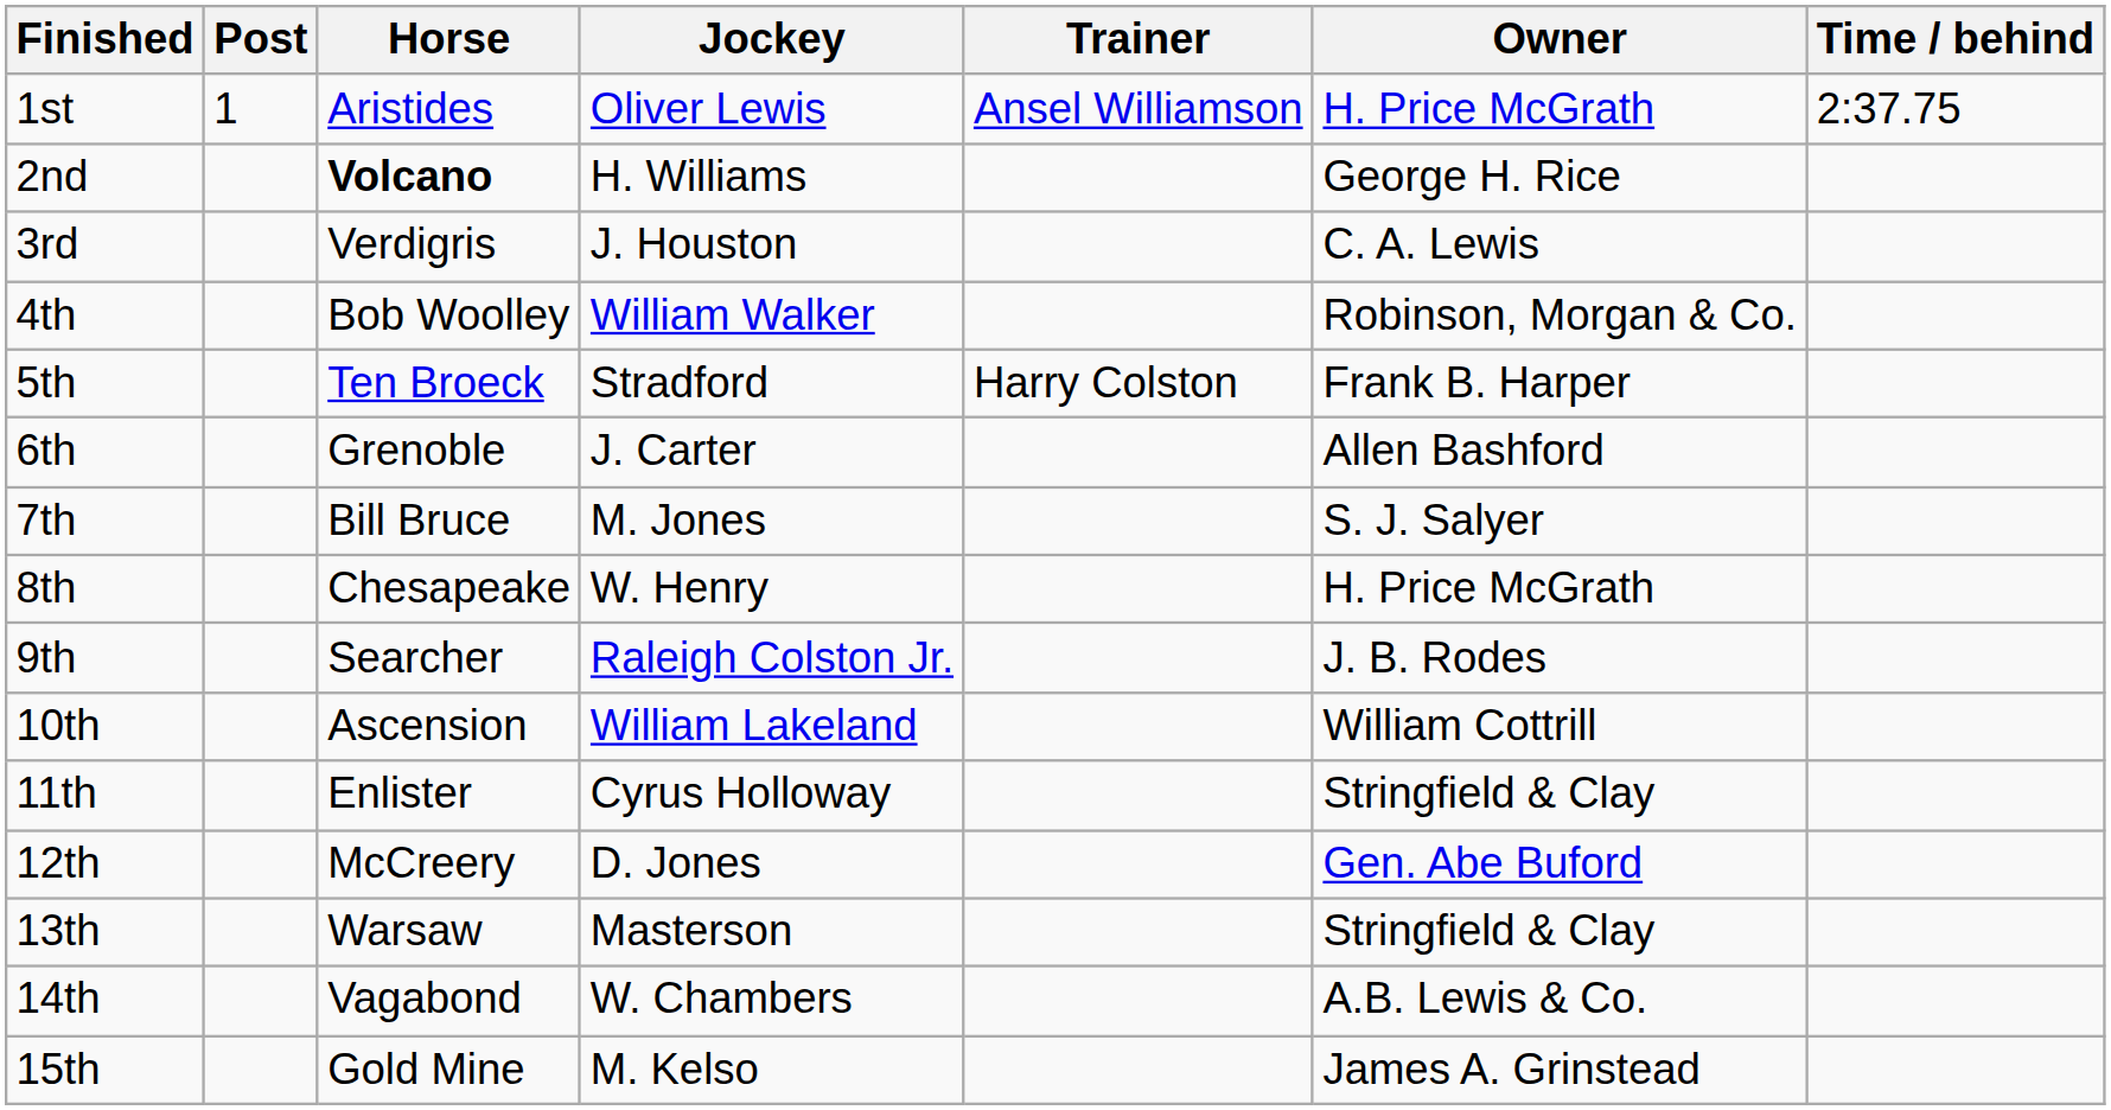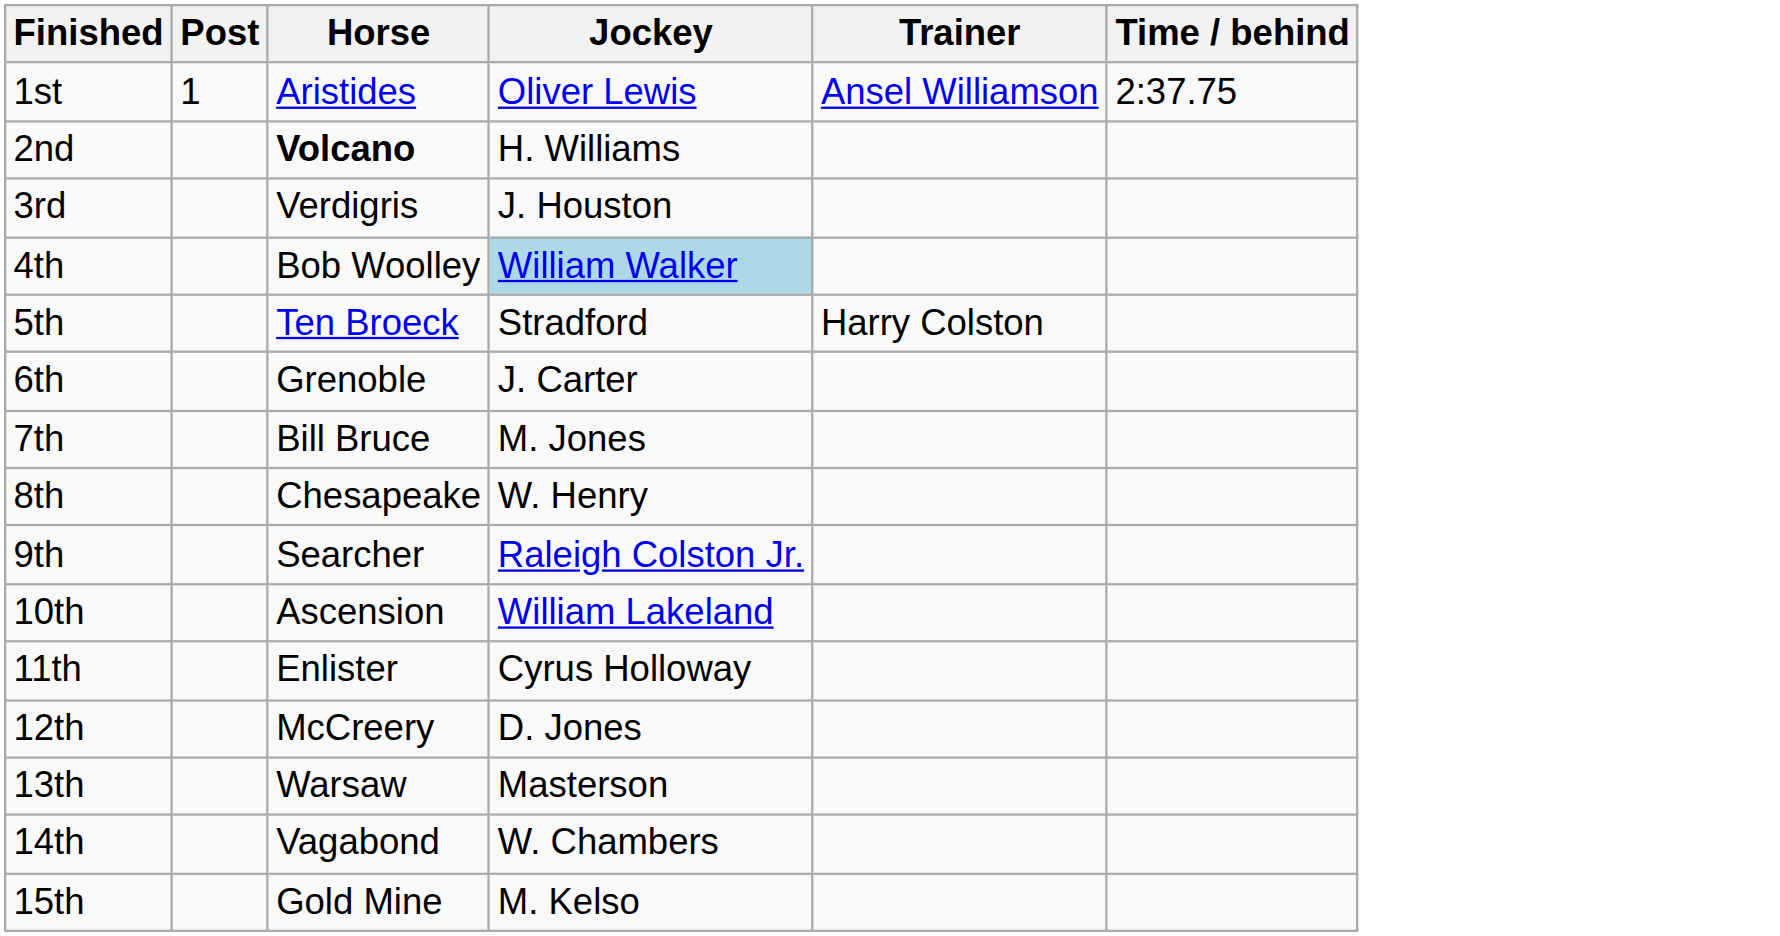- column: Owner | H. Price McGrath | George H. Rice | C. A. Lewis | Robinson, Morgan & Co. | Frank B. Harper | Allen Bashford | S. J. Salyer | H. Price McGrath | J. B. Rodes | William Cottrill | Stringfield & Clay | Gen. Abe Buford | Stringfield & Clay | A.B. Lewis & Co. | James A. Grinstead
4th | Jockey: no background -> lightblue background
